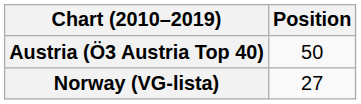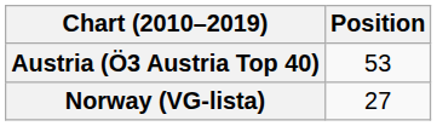Austria (Ö3 Austria Top 40) | Position: 50 -> 53
